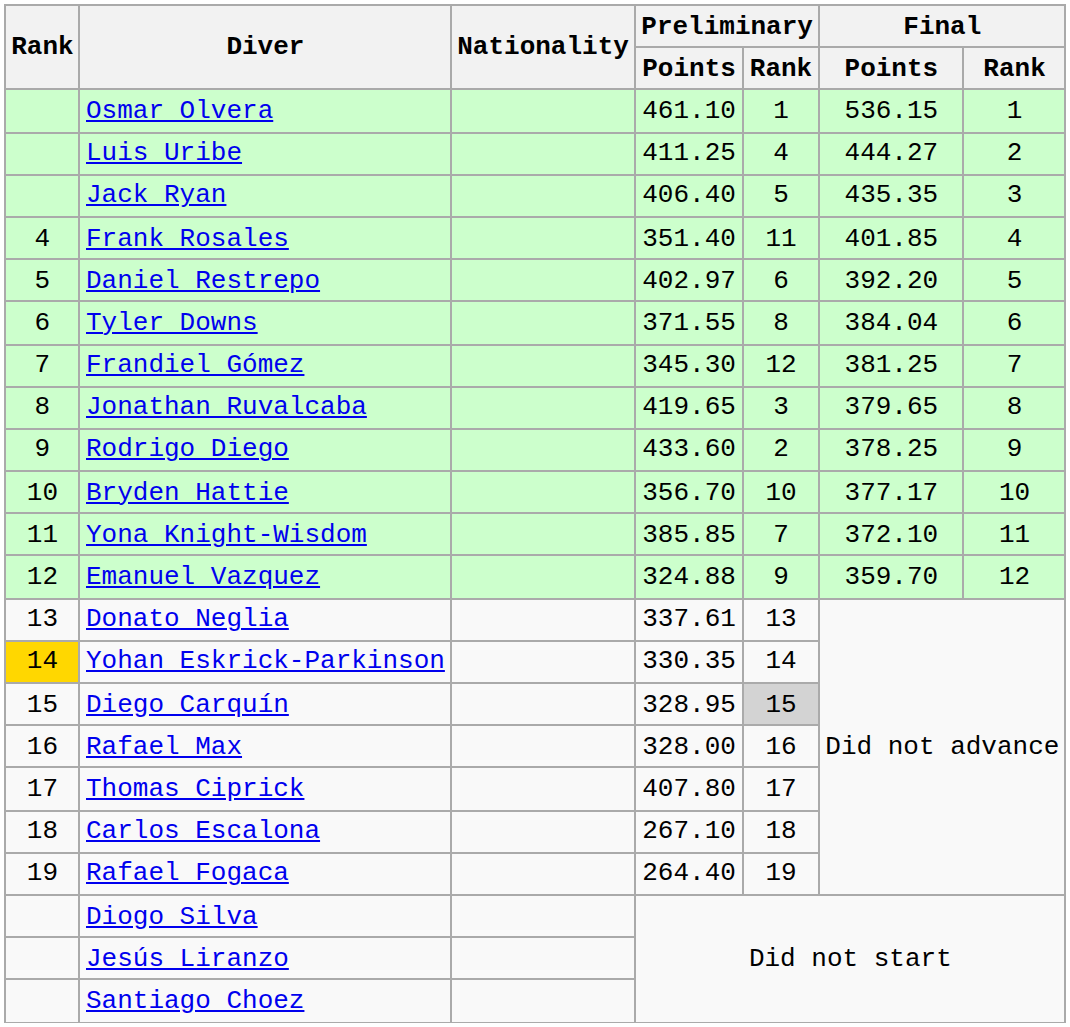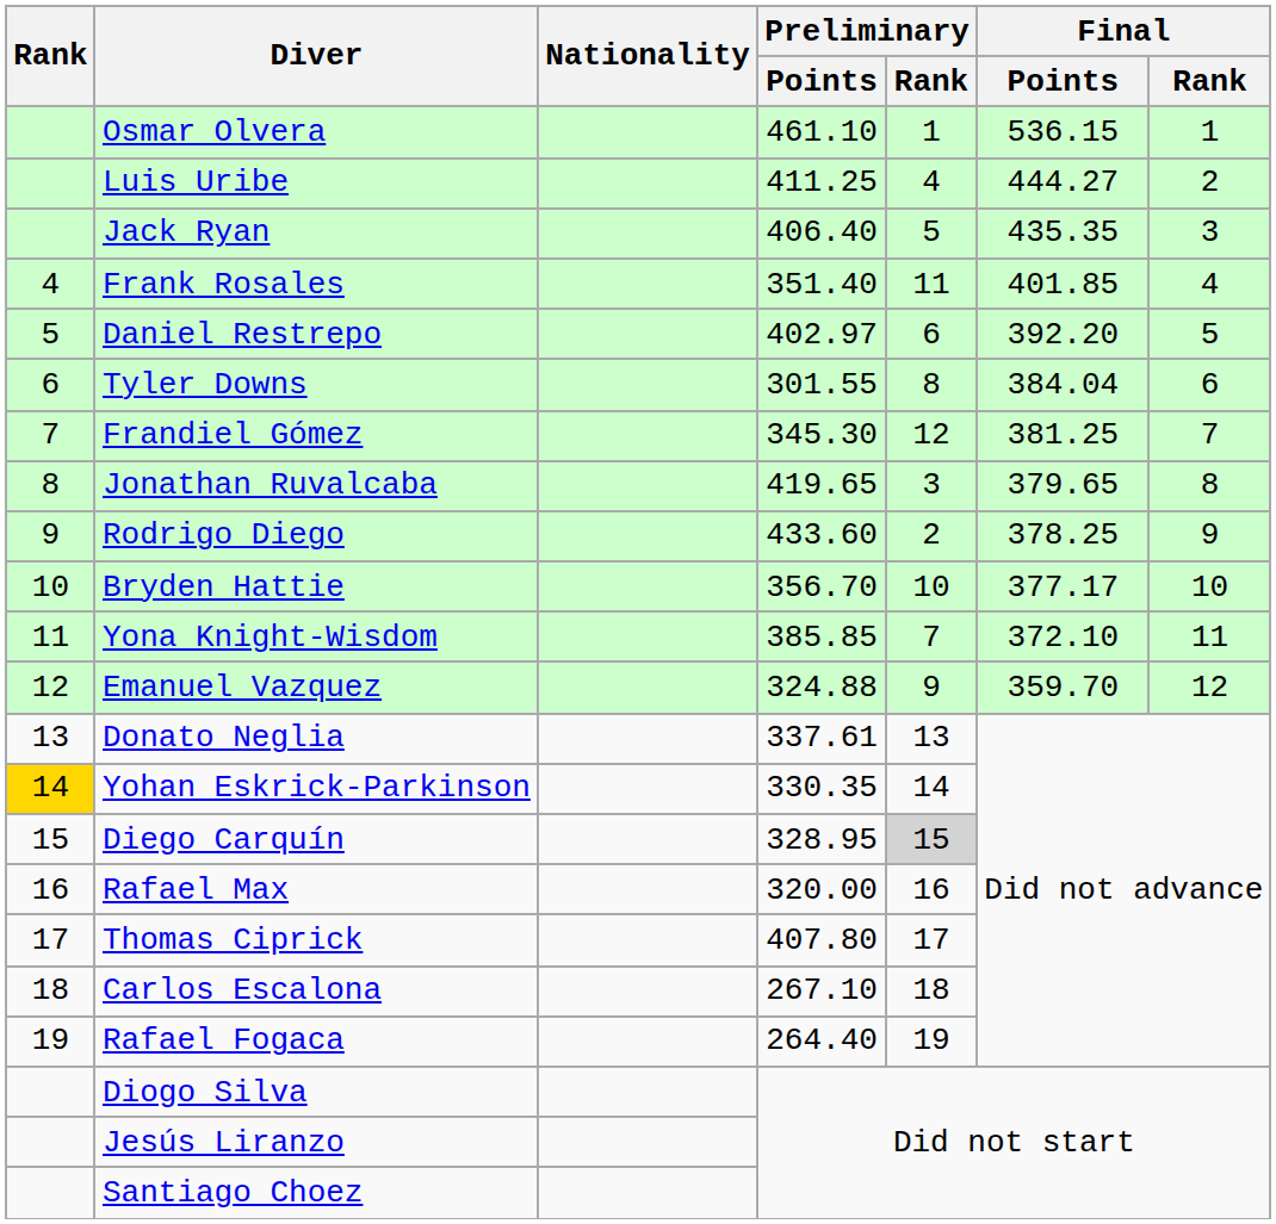Tyler Downs | Preliminary / Points: 371.55 -> 301.55
Rafael Max | Preliminary / Points: 328.00 -> 320.00
